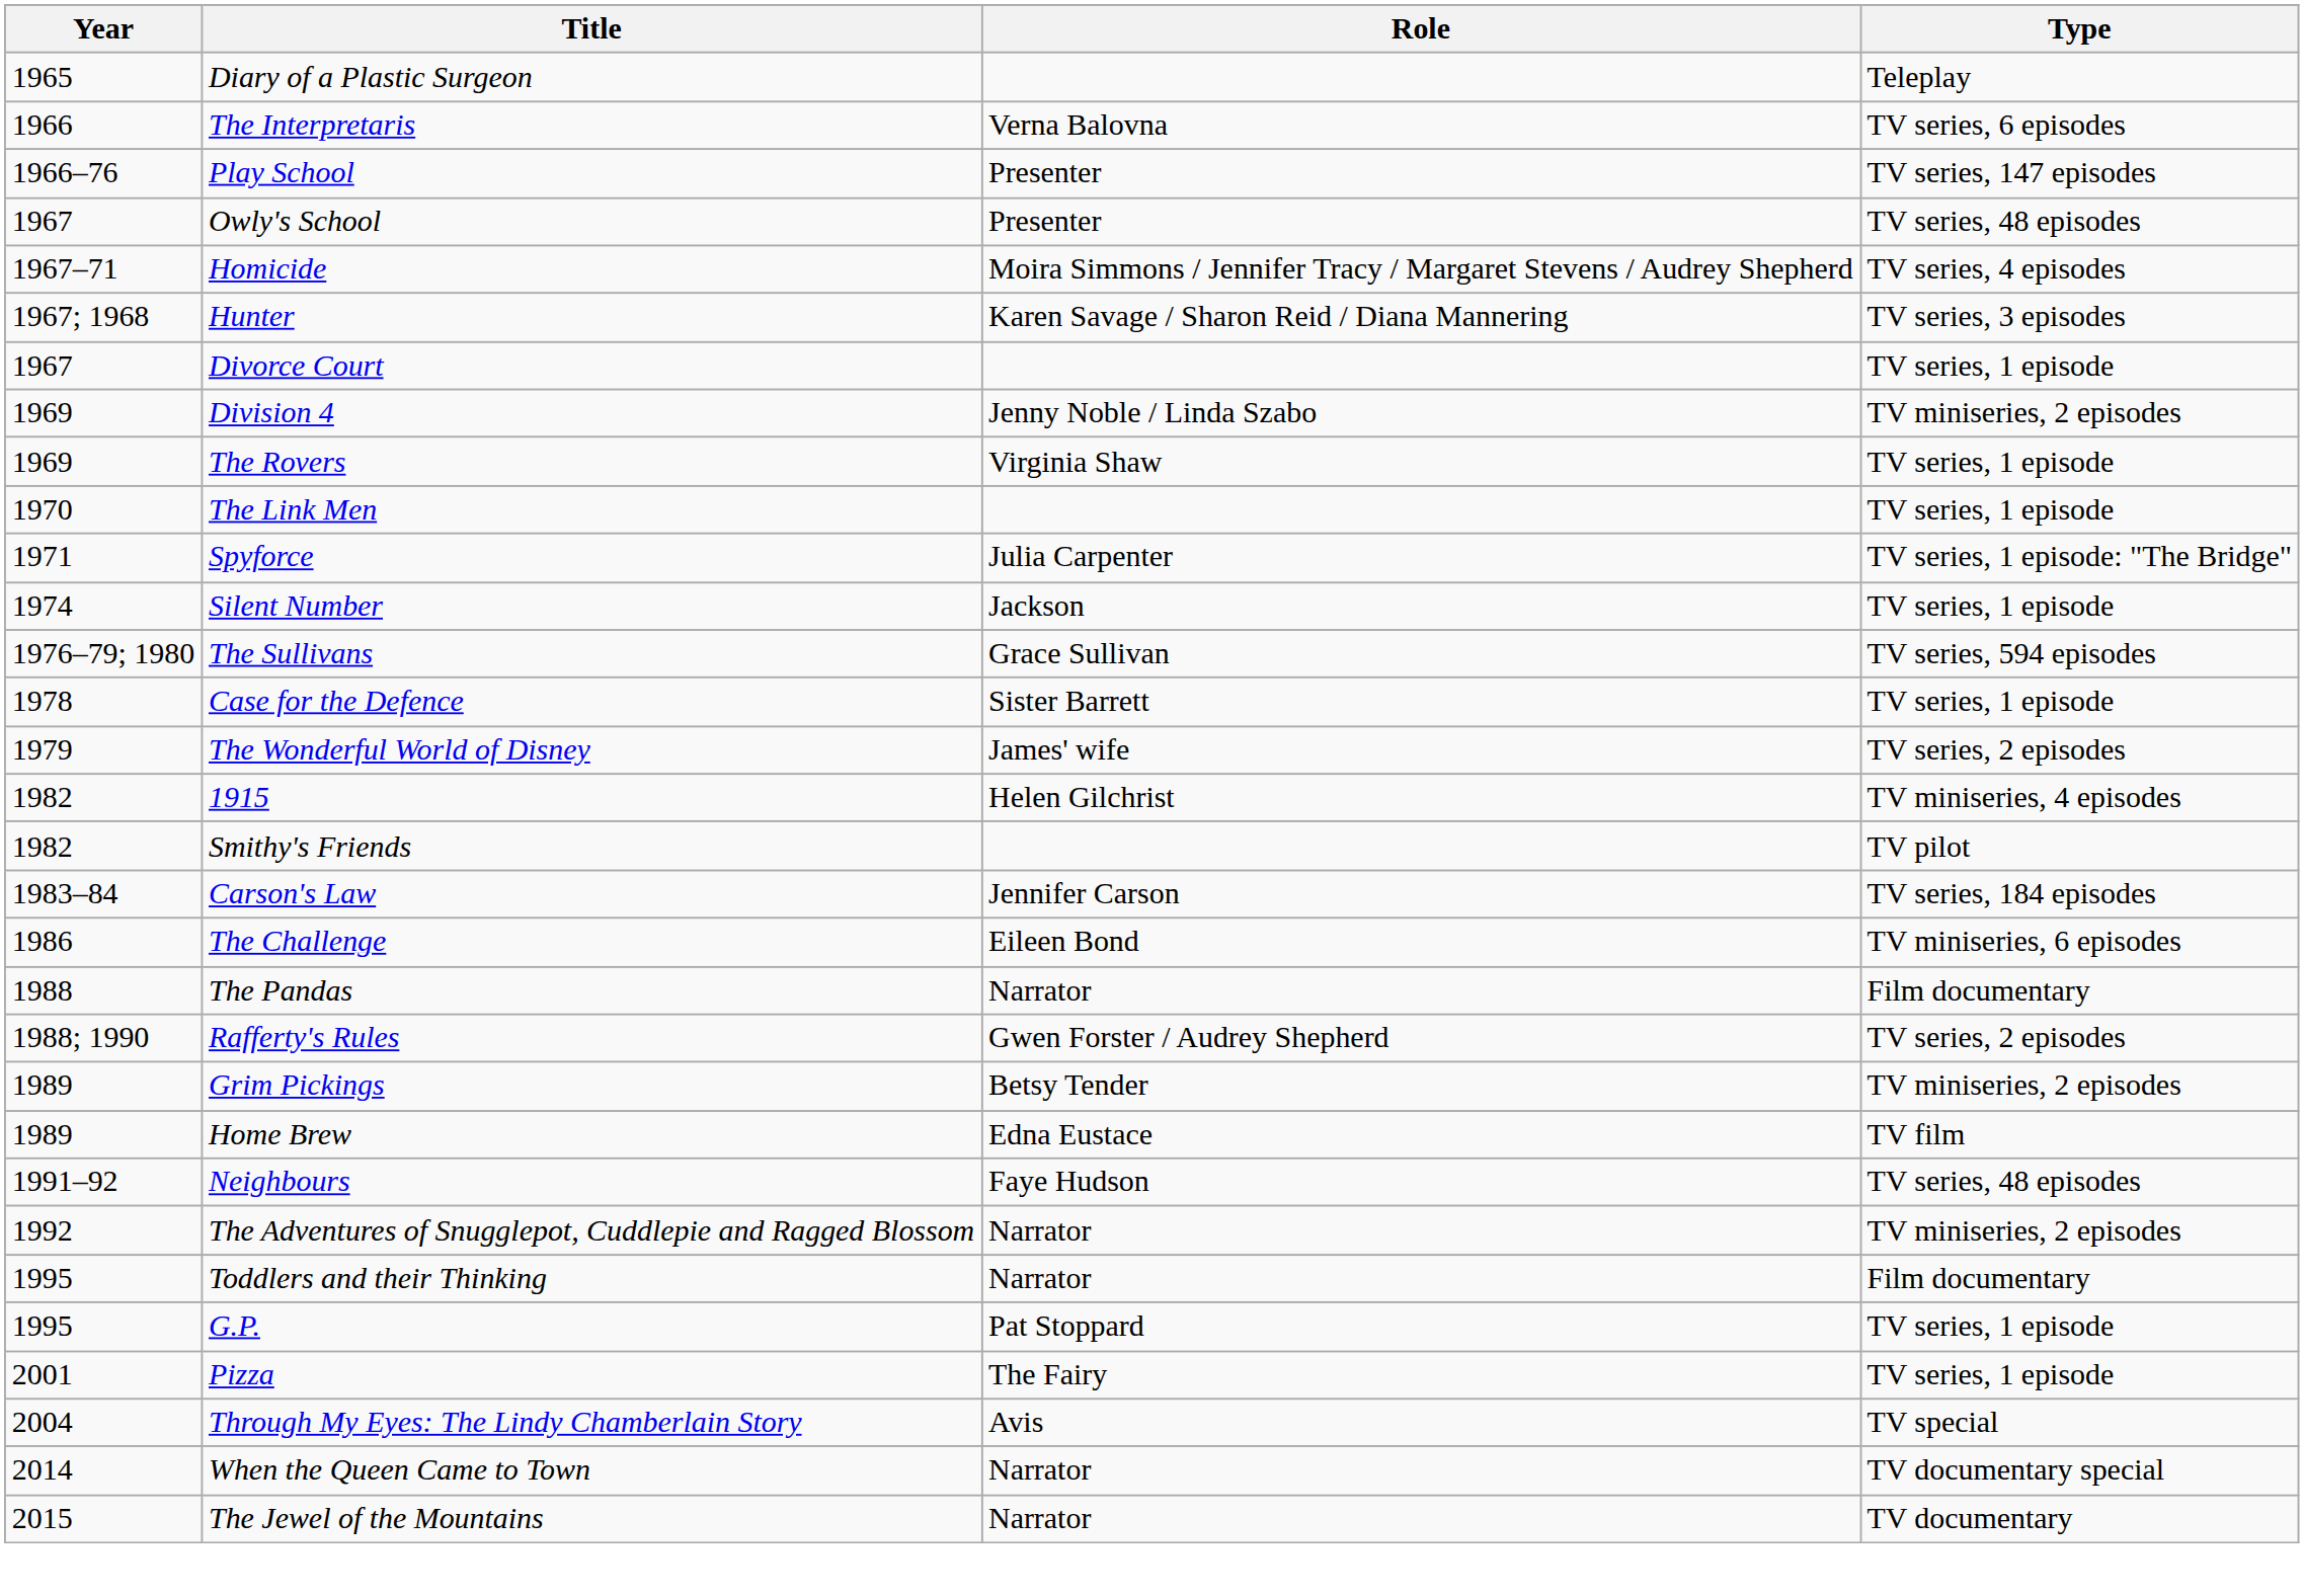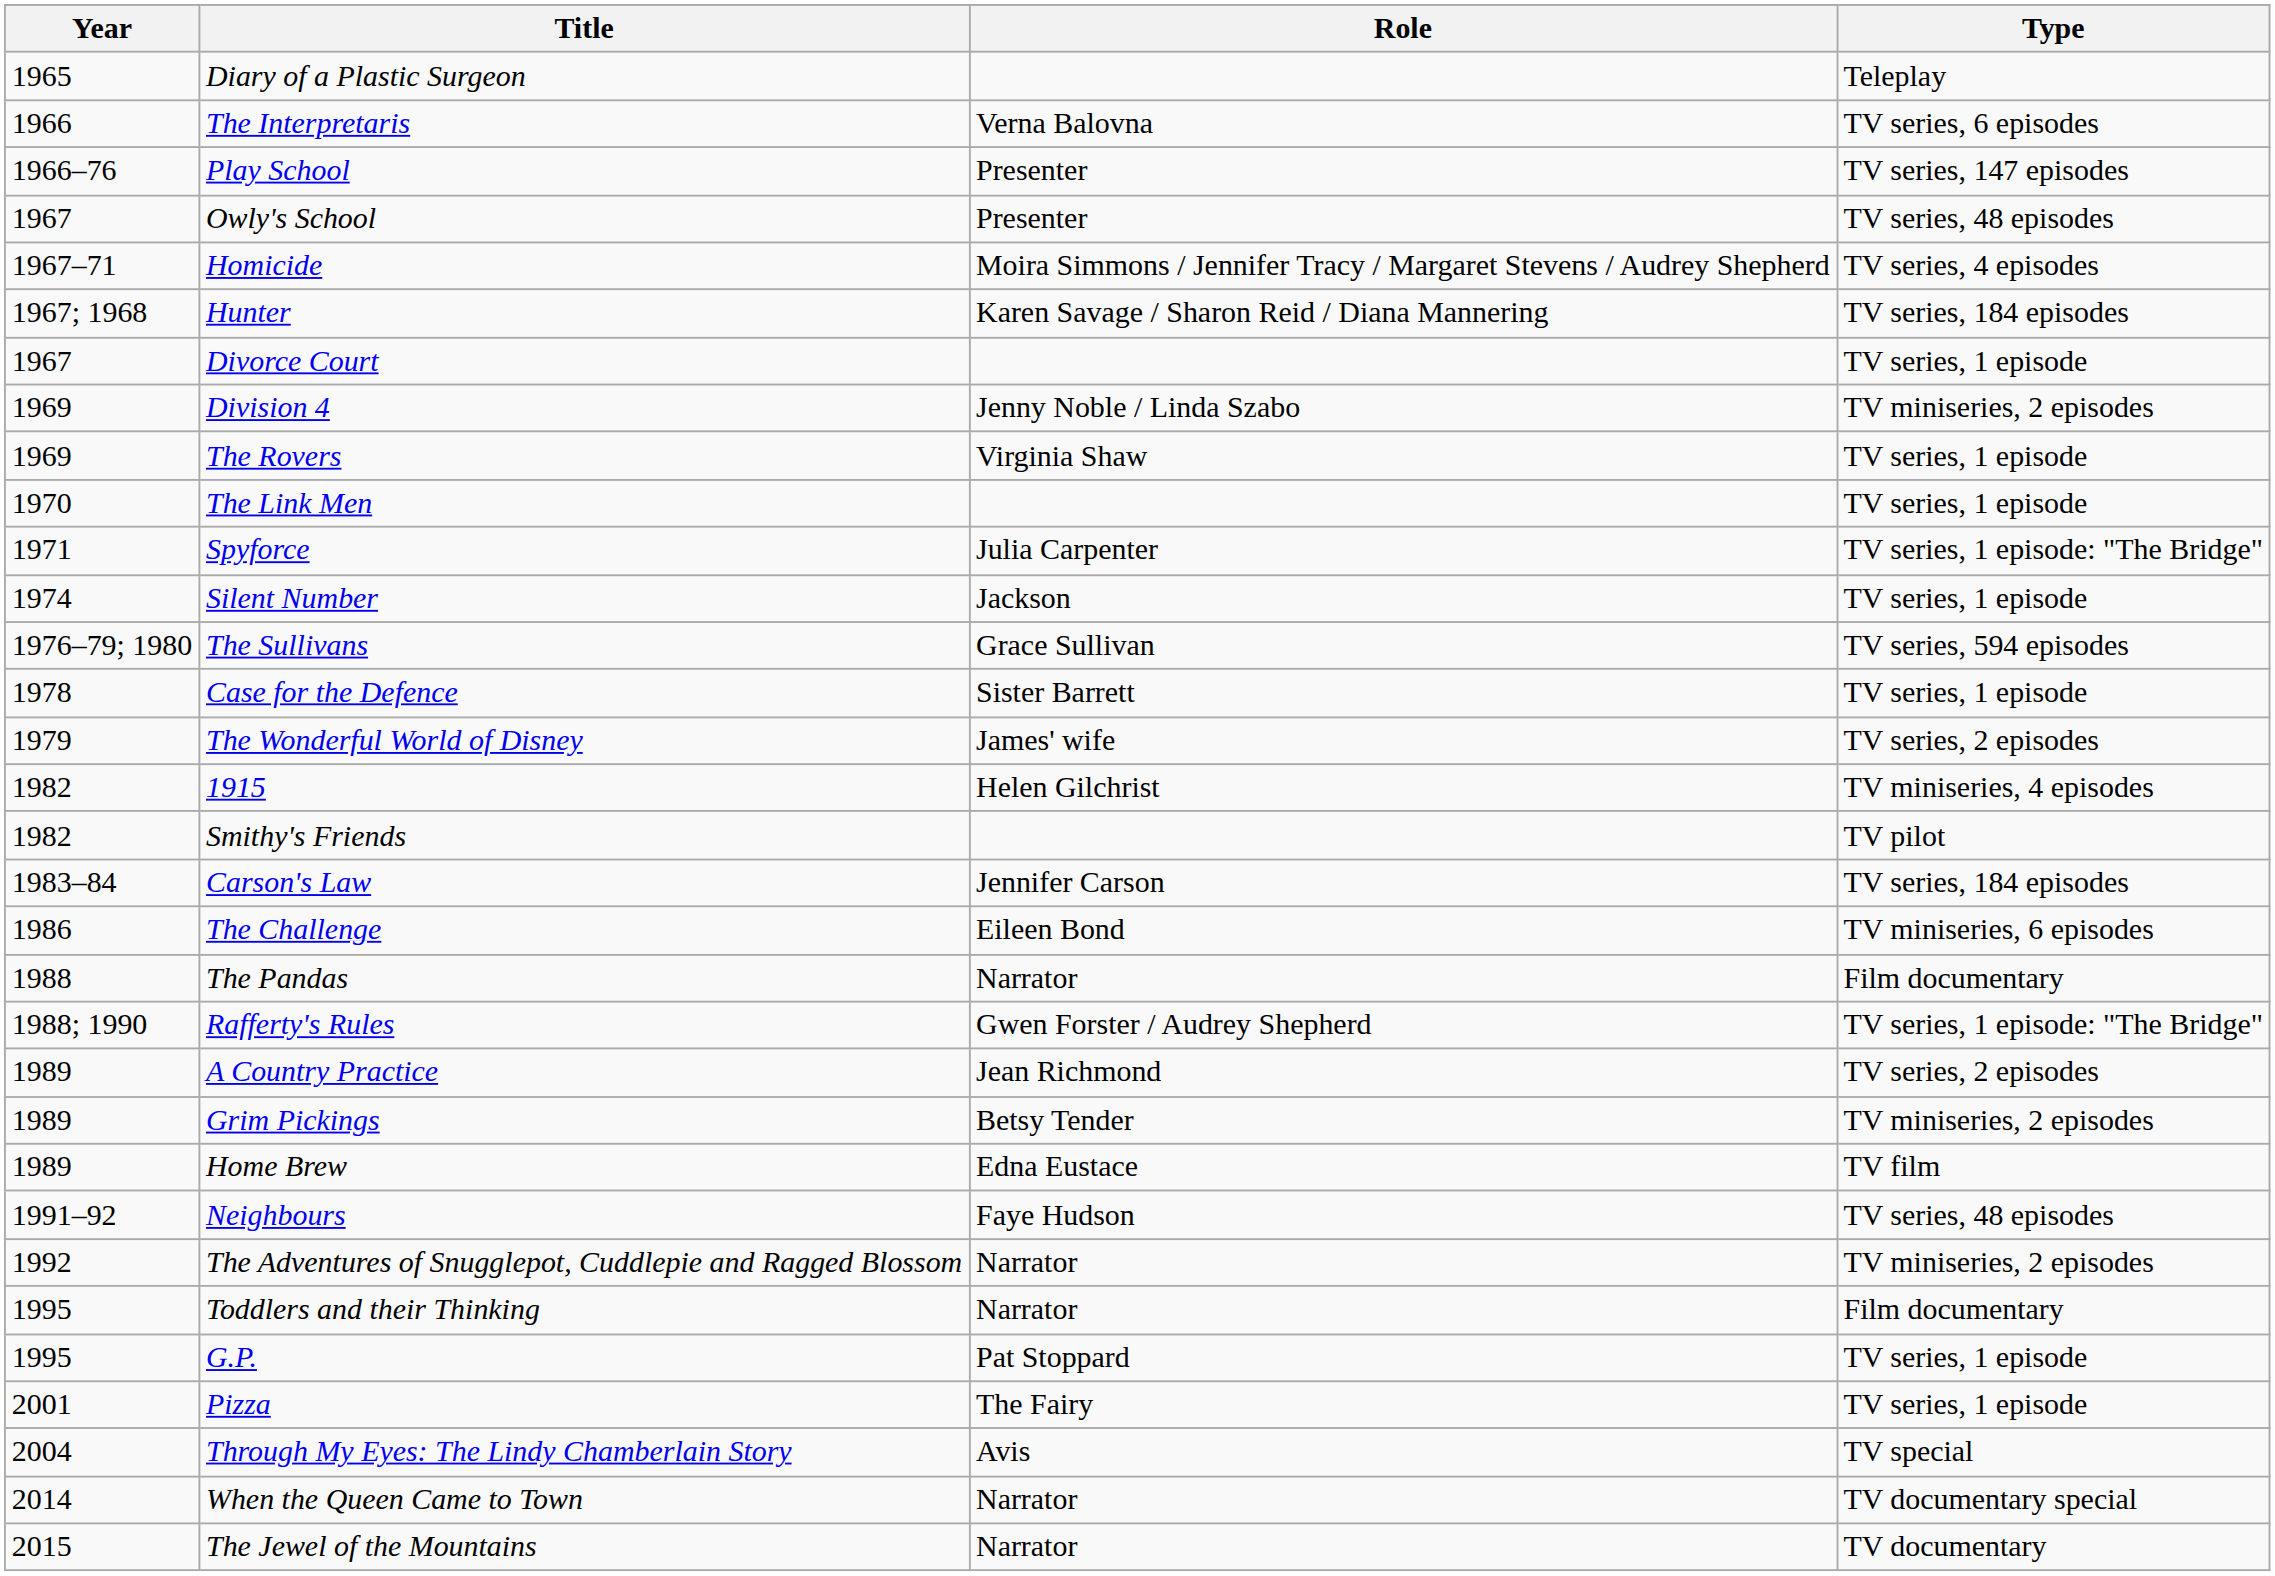Hunter | Type: TV series, 3 episodes -> TV series, 184 episodes
Rafferty's Rules | Type: TV series, 2 episodes -> TV series, 1 episode: "The Bridge"
+ row: 1989 | A Country Practice | Jean Richmond | TV series, 2 episodes
